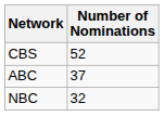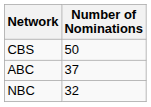CBS | Number of Nominations: 52 -> 50
